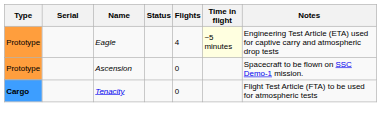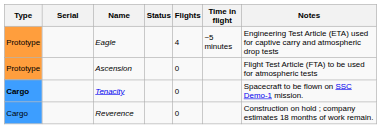Eagle | Time in flight: lightyellow background -> no background
Ascension | Notes: Spacecraft to be flown on SSC Demo-1 mission. -> Flight Test Article (FTA) to be used for atmospheric tests
Tenacity | Notes: Flight Test Article (FTA) to be used for atmospheric tests -> Spacecraft to be flown on SSC Demo-1 mission.
+ row: Cargo | Reverence | 0 | Construction on hold ; company estimates 18 months of work remain.
